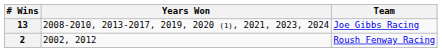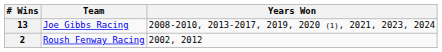columns swapped: Team <-> Years Won
